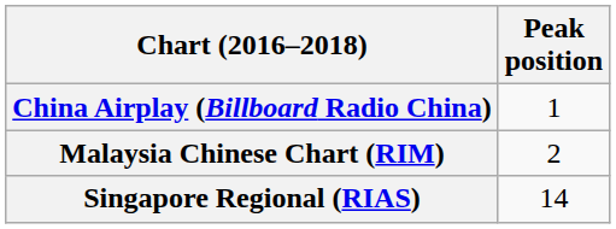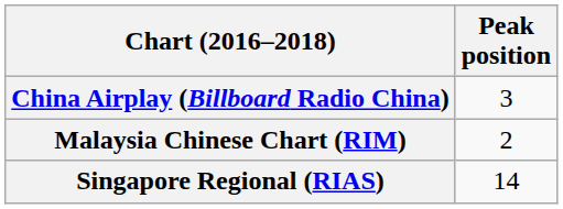China Airplay (Billboard Radio China) | Peak position: 1 -> 3
